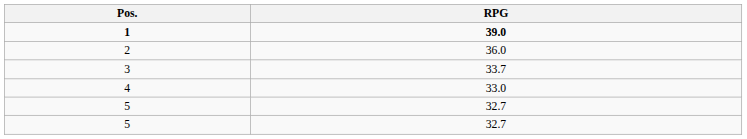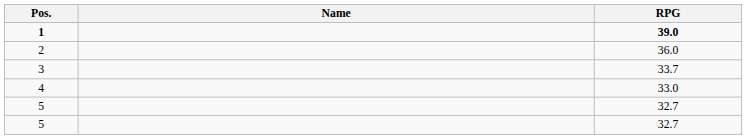+ column: Name
